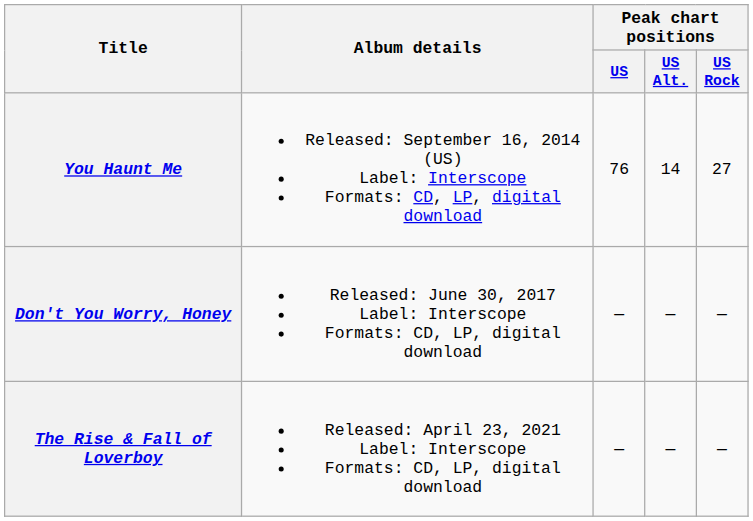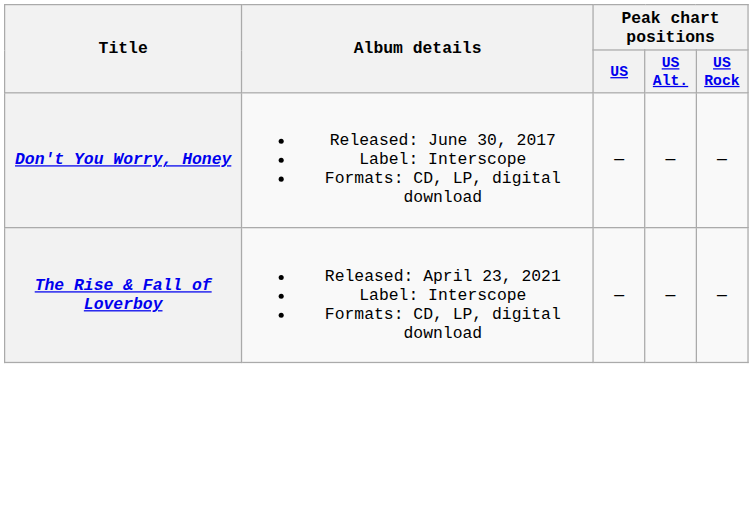- row: You Haunt Me | Released: September 16, 2014 (US) Label: Interscope Formats: CD, LP, digital download | 76 | 14 | 27
